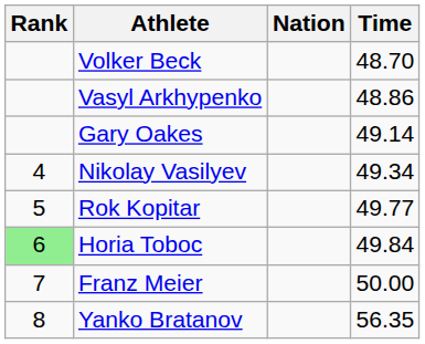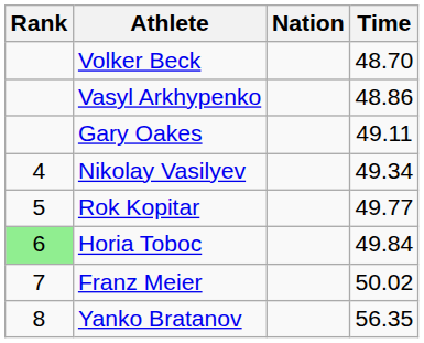Gary Oakes | Time: 49.14 -> 49.11
Franz Meier | Time: 50.00 -> 50.02
